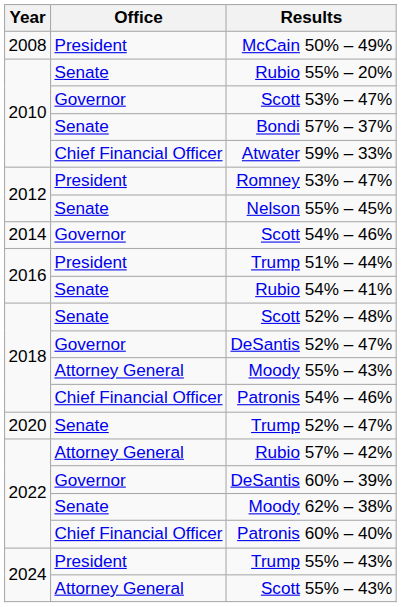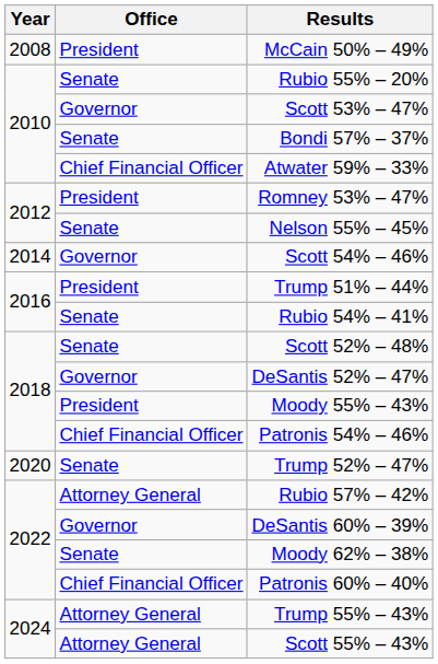Moody 55% – 43% | Office: Attorney General -> President
Trump 55% – 43% | Office: President -> Attorney General
